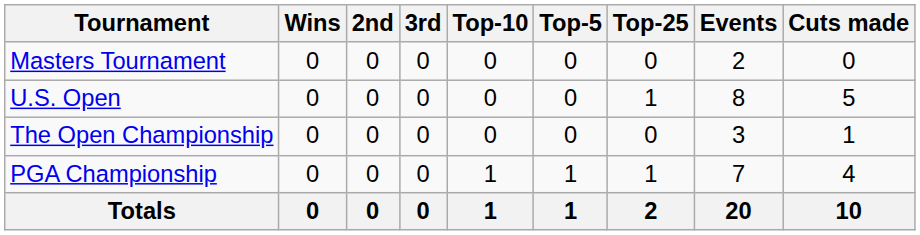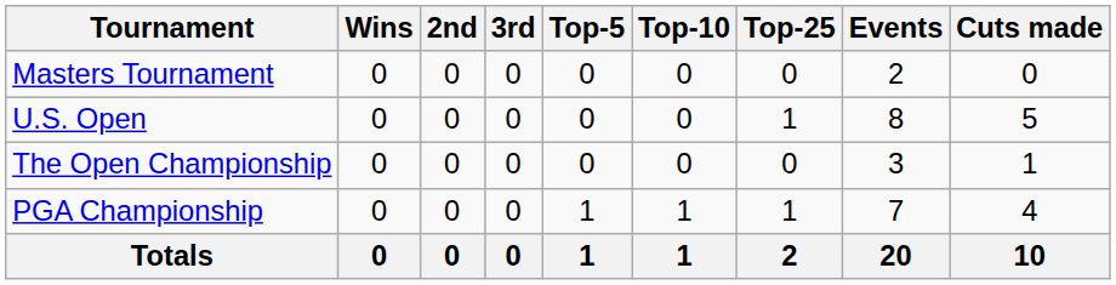columns swapped: Top-5 <-> Top-10
